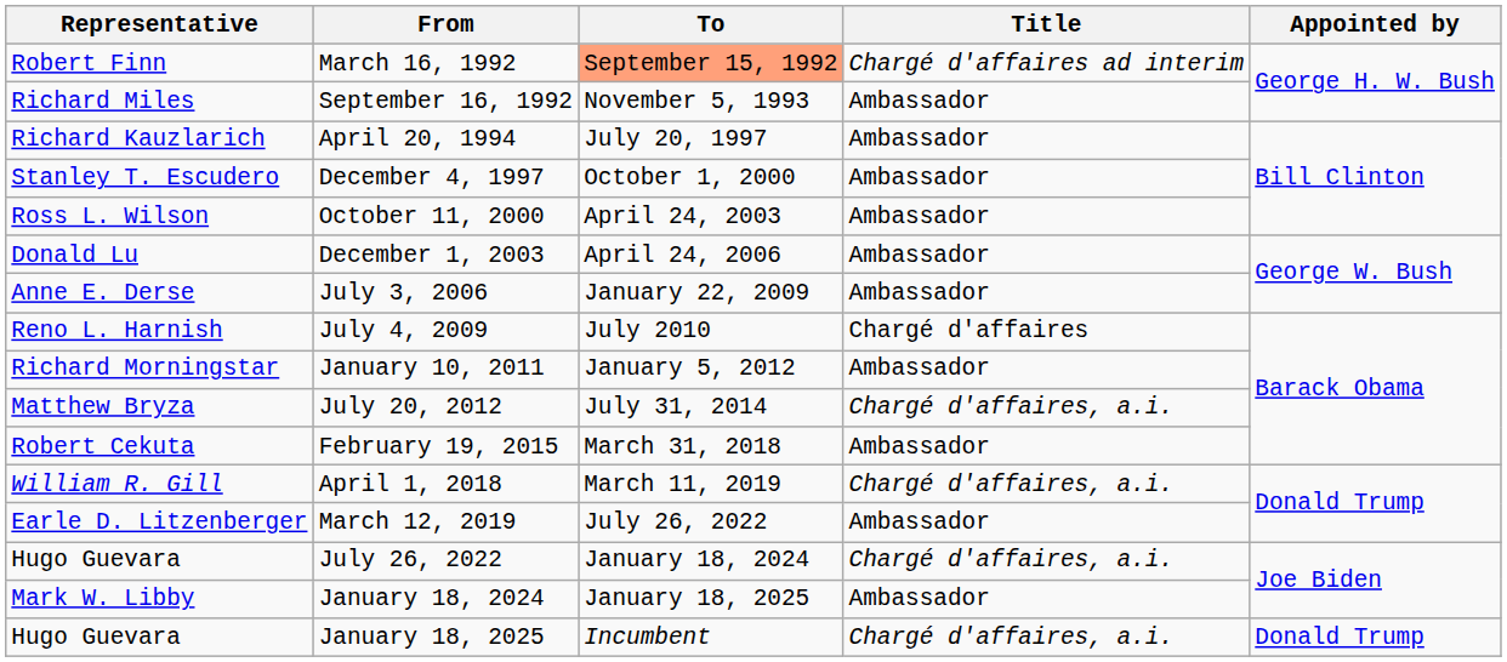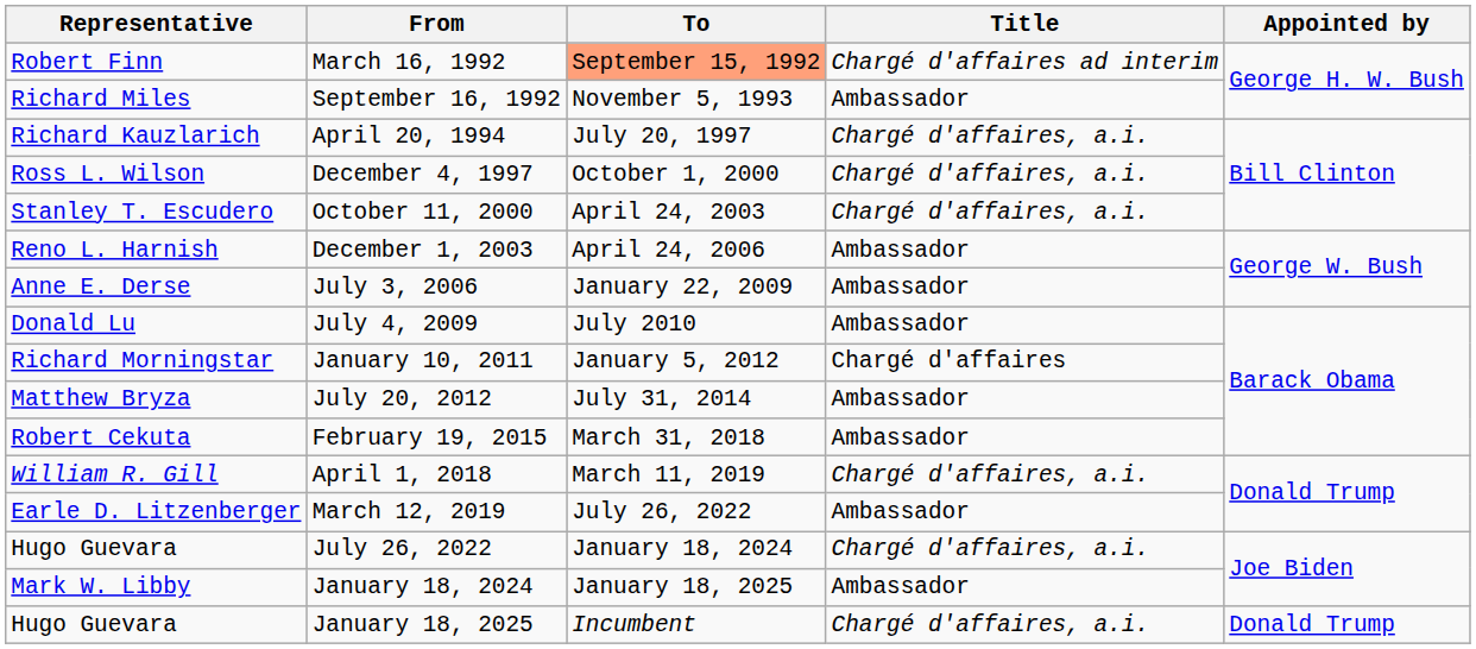April 20, 1994 | Title: Ambassador -> Chargé d'affaires, a.i.
December 4, 1997 | Representative: Stanley T. Escudero -> Ross L. Wilson
December 4, 1997 | Title: Ambassador -> Chargé d'affaires, a.i.
October 11, 2000 | Representative: Ross L. Wilson -> Stanley T. Escudero
October 11, 2000 | Title: Ambassador -> Chargé d'affaires, a.i.
December 1, 2003 | Representative: Donald Lu -> Reno L. Harnish
July 4, 2009 | Representative: Reno L. Harnish -> Donald Lu
July 4, 2009 | Title: Chargé d'affaires -> Ambassador
January 10, 2011 | Title: Ambassador -> Chargé d'affaires
July 20, 2012 | Title: Chargé d'affaires, a.i. -> Ambassador
